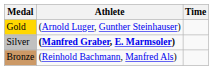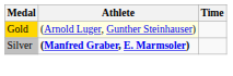Gold | Athlete: no background -> lightyellow background
- row: Bronze | (Reinhold Bachmann, Manfred Als)
